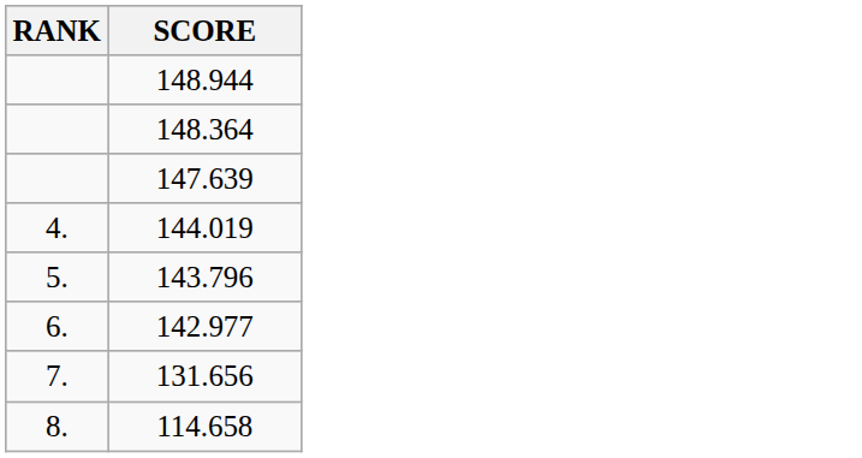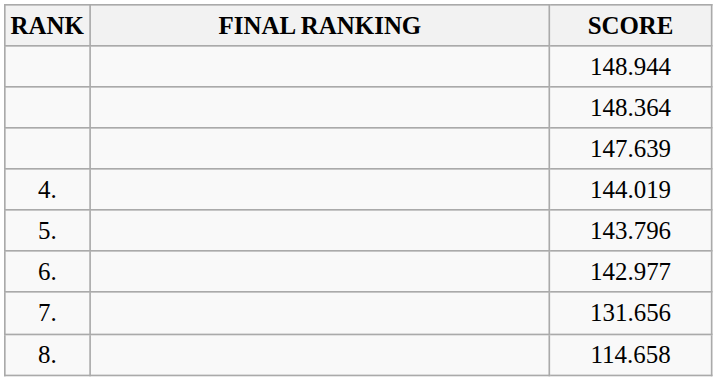+ column: FINAL RANKING
